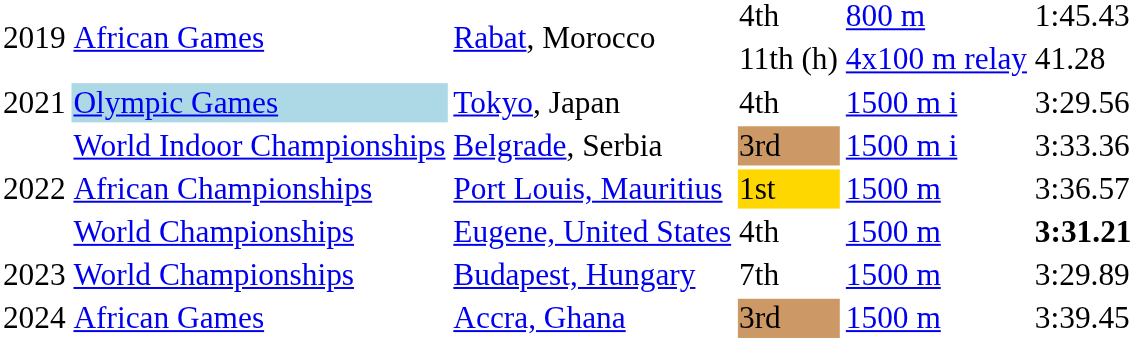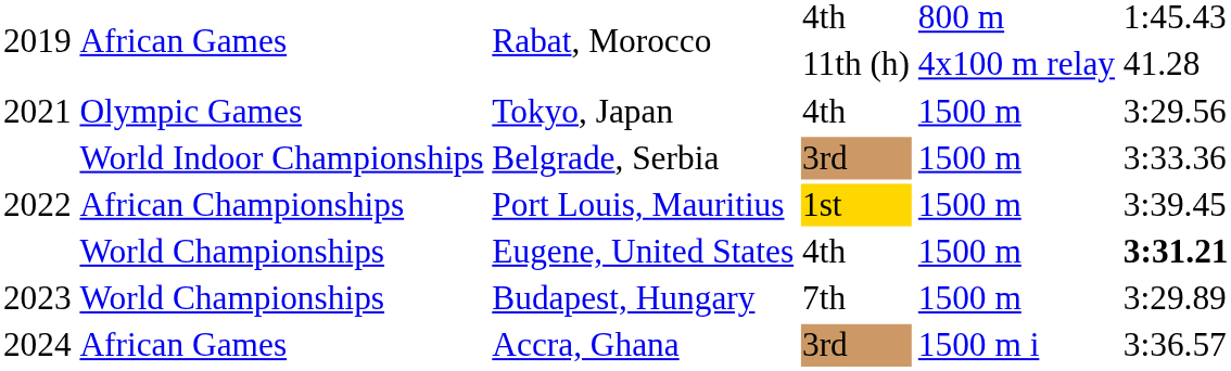Tokyo, Japan | column 2: lightblue background -> no background
Tokyo, Japan | column 5: 1500 m i -> 1500 m
Belgrade, Serbia | column 5: 1500 m i -> 1500 m
Port Louis, Mauritius | column 6: 3:36.57 -> 3:39.45
Accra, Ghana | column 5: 1500 m -> 1500 m i
Accra, Ghana | column 6: 3:39.45 -> 3:36.57
